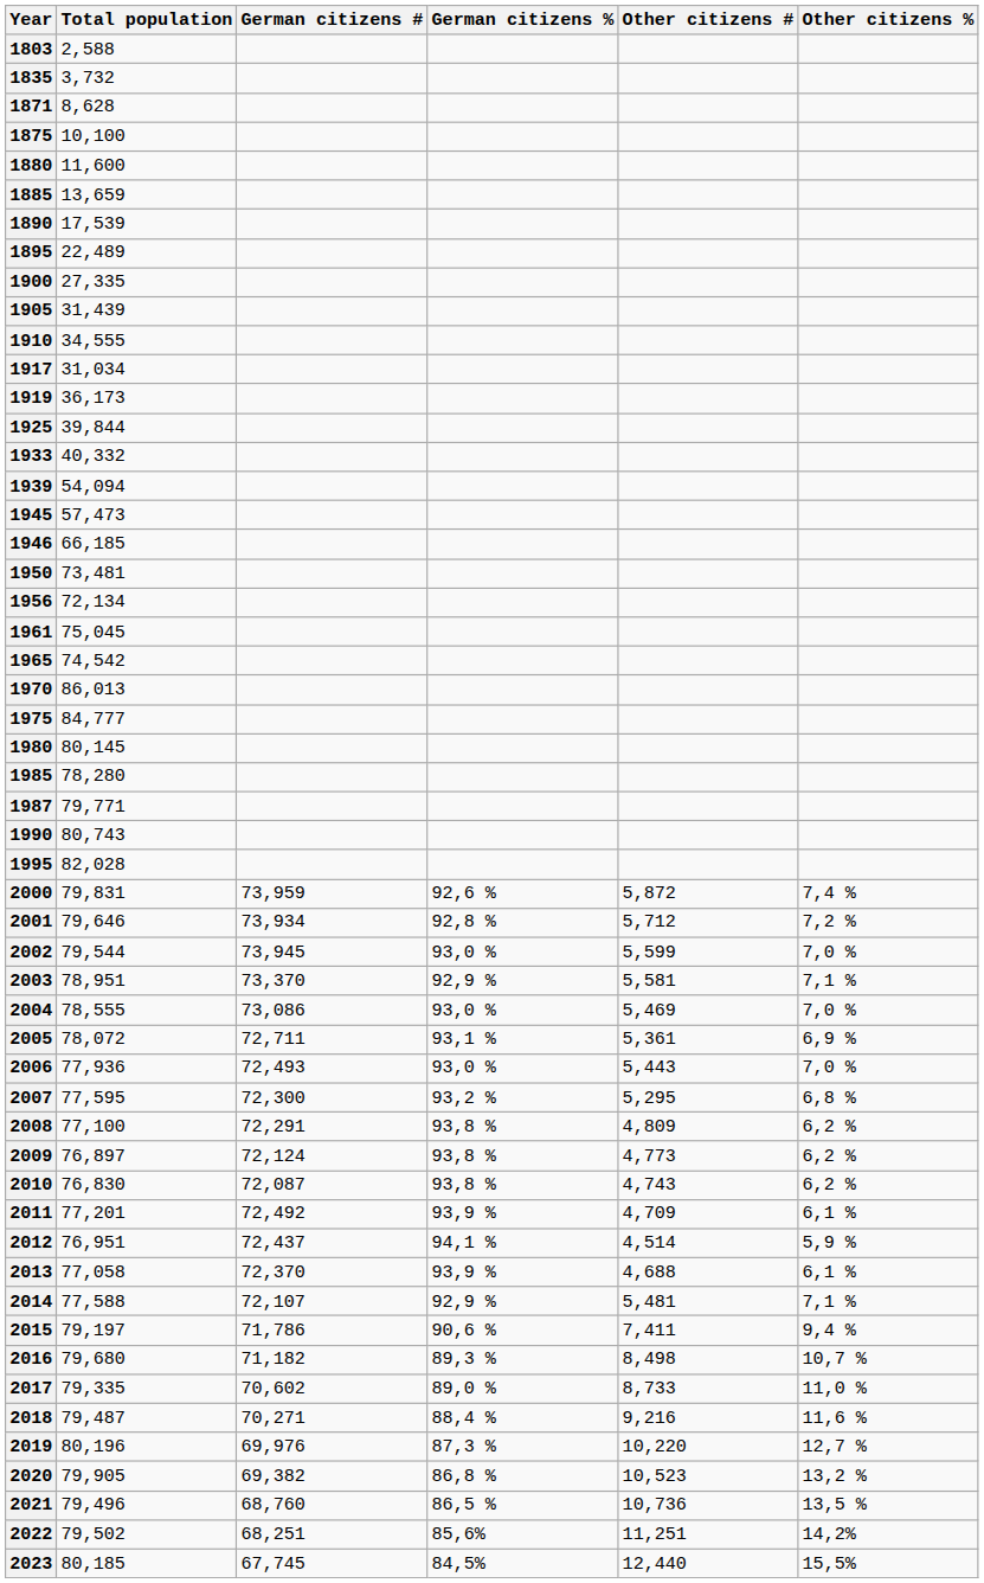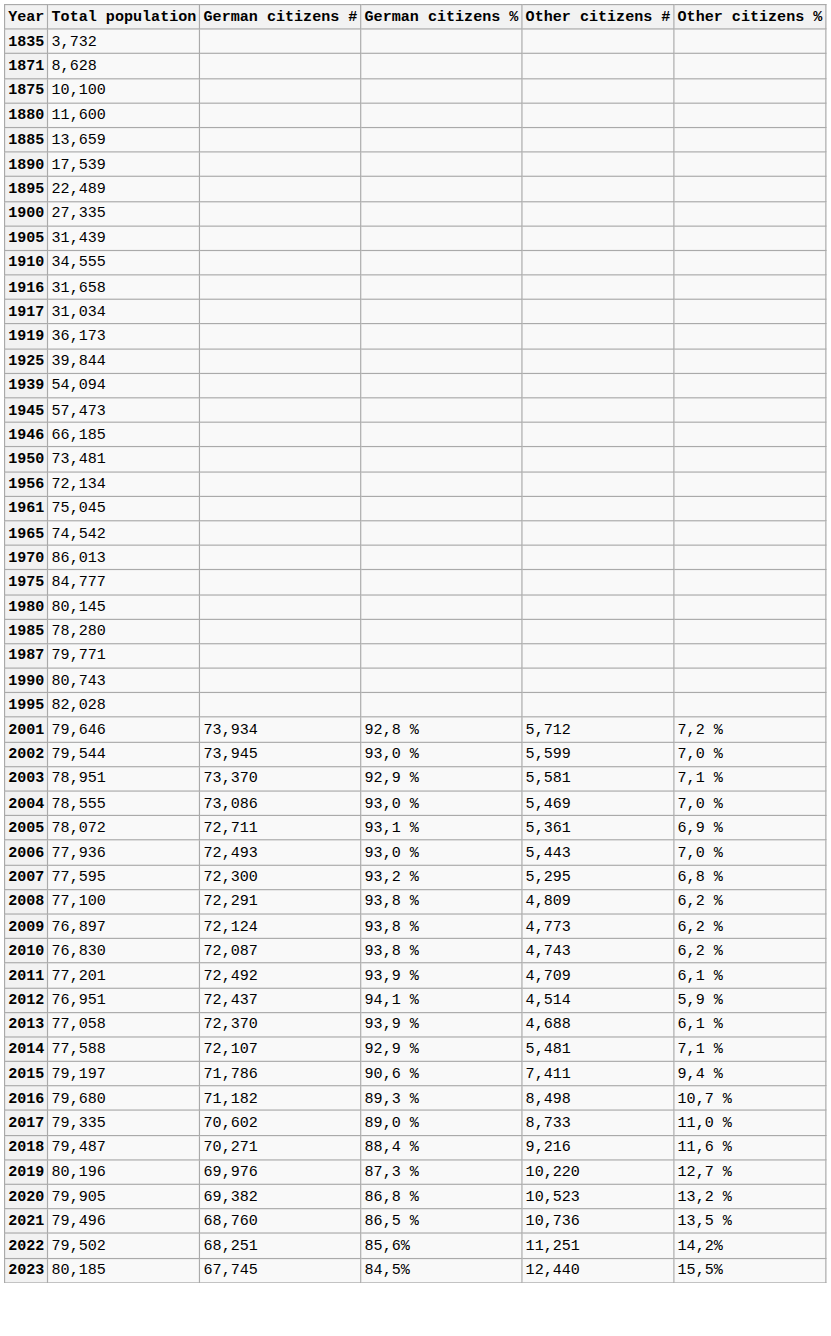- row: 1803 | 2,588
+ row: 1916 | 31,658
- row: 1933 | 40,332
- row: 2000 | 79,831 | 73,959 | 92,6 % | 5,872 | 7,4 %
